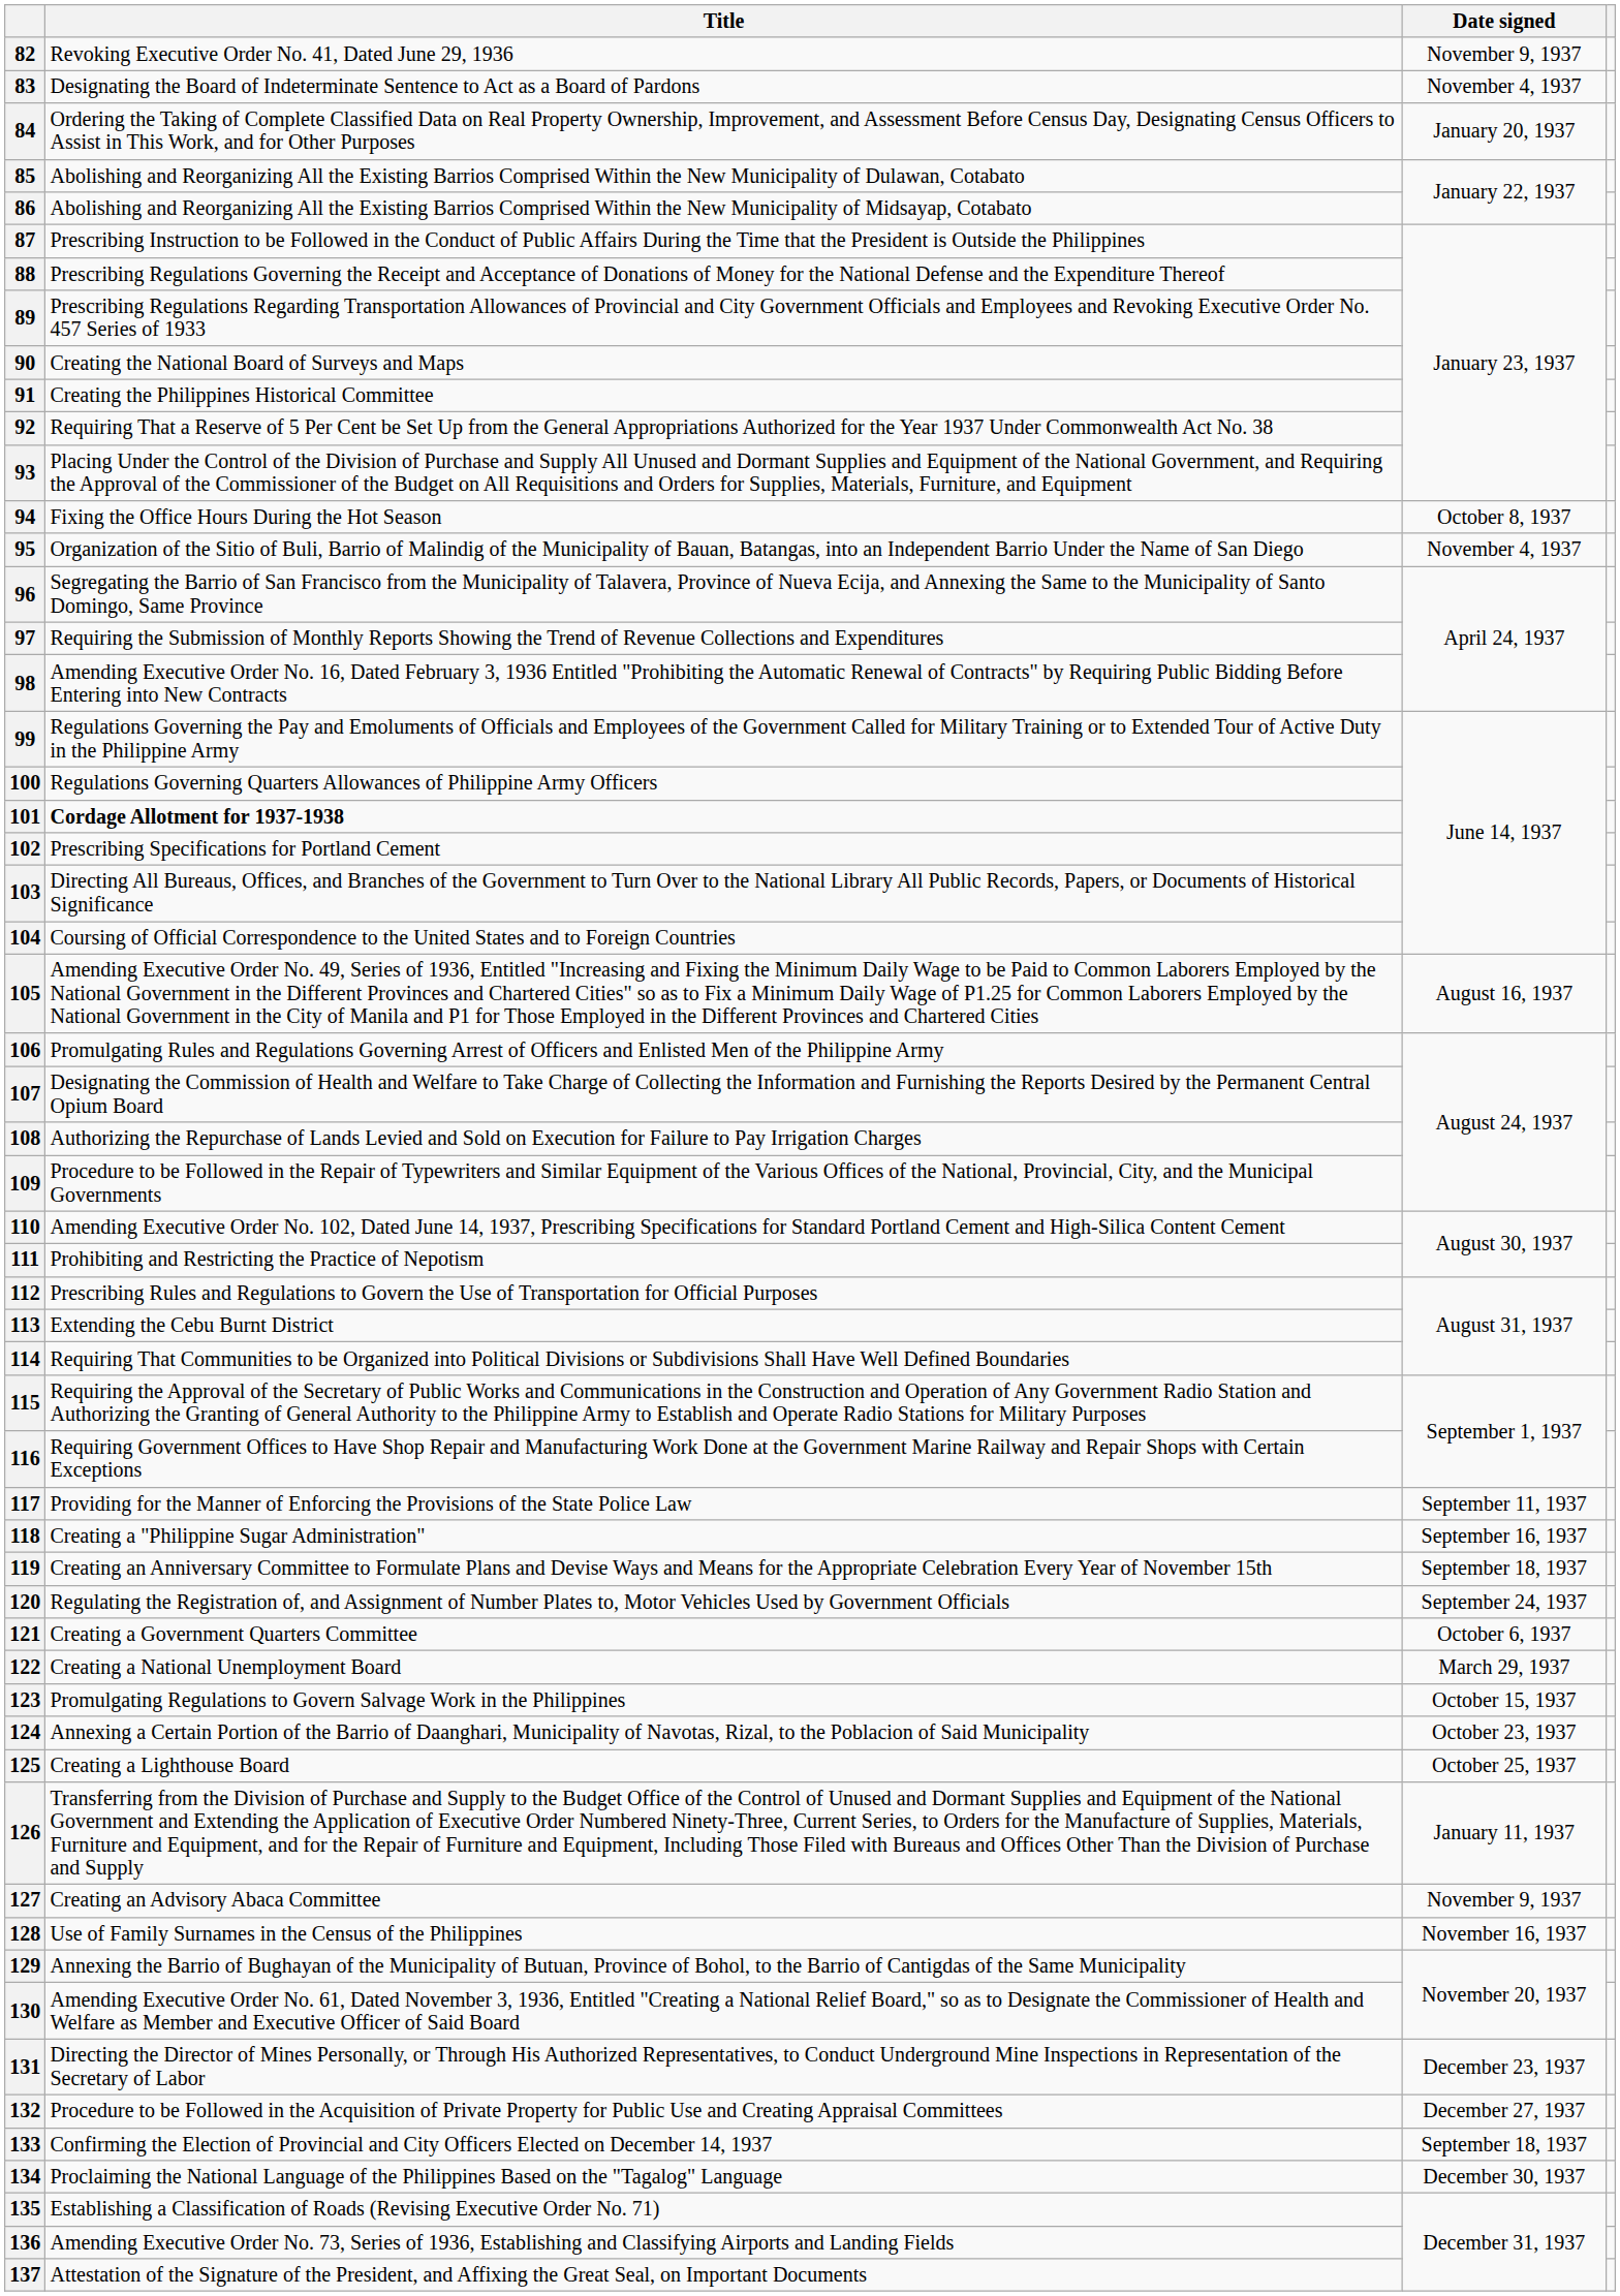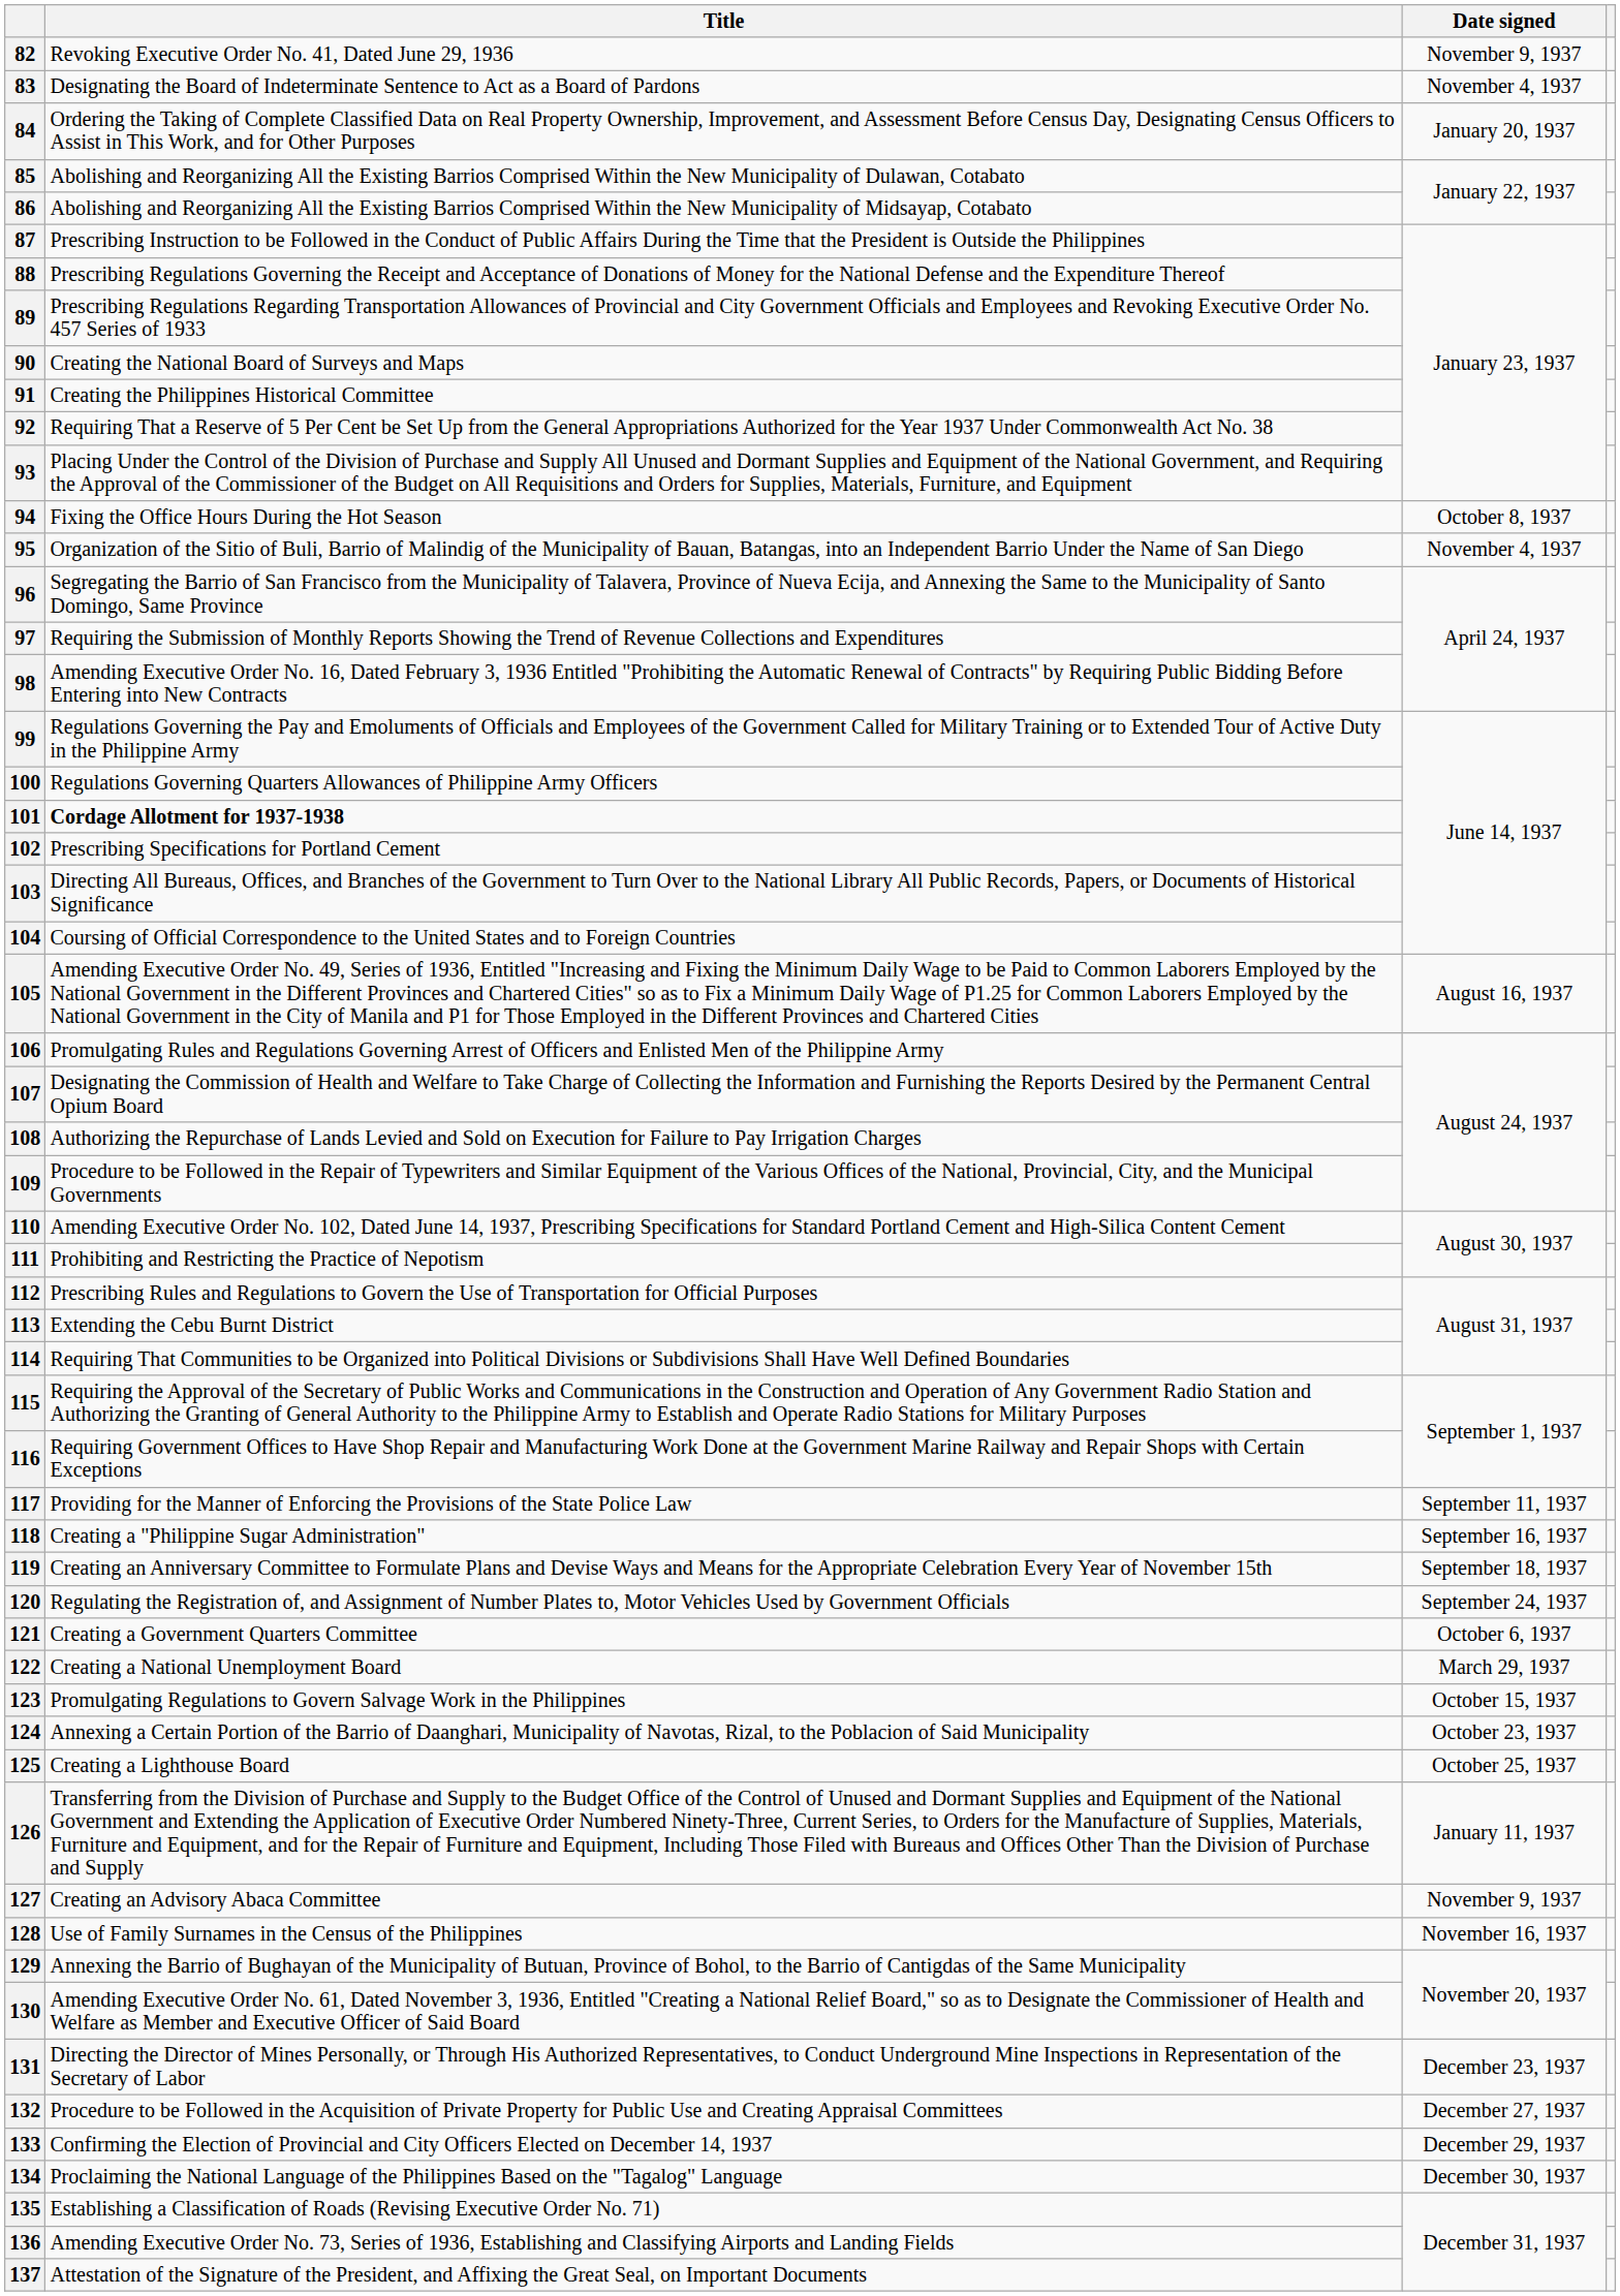133 | Date signed: September 18, 1937 -> December 29, 1937
